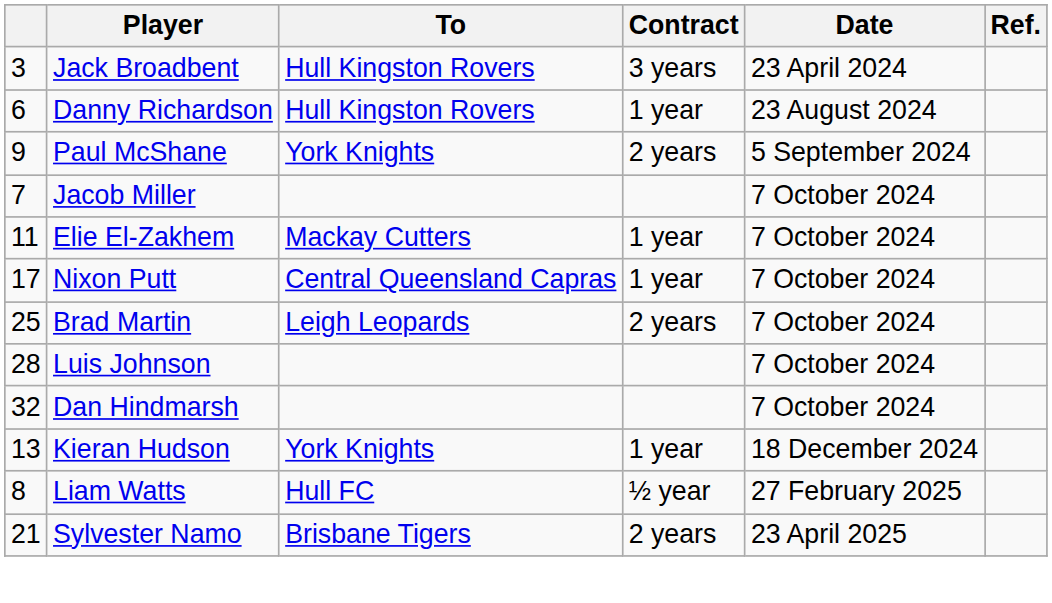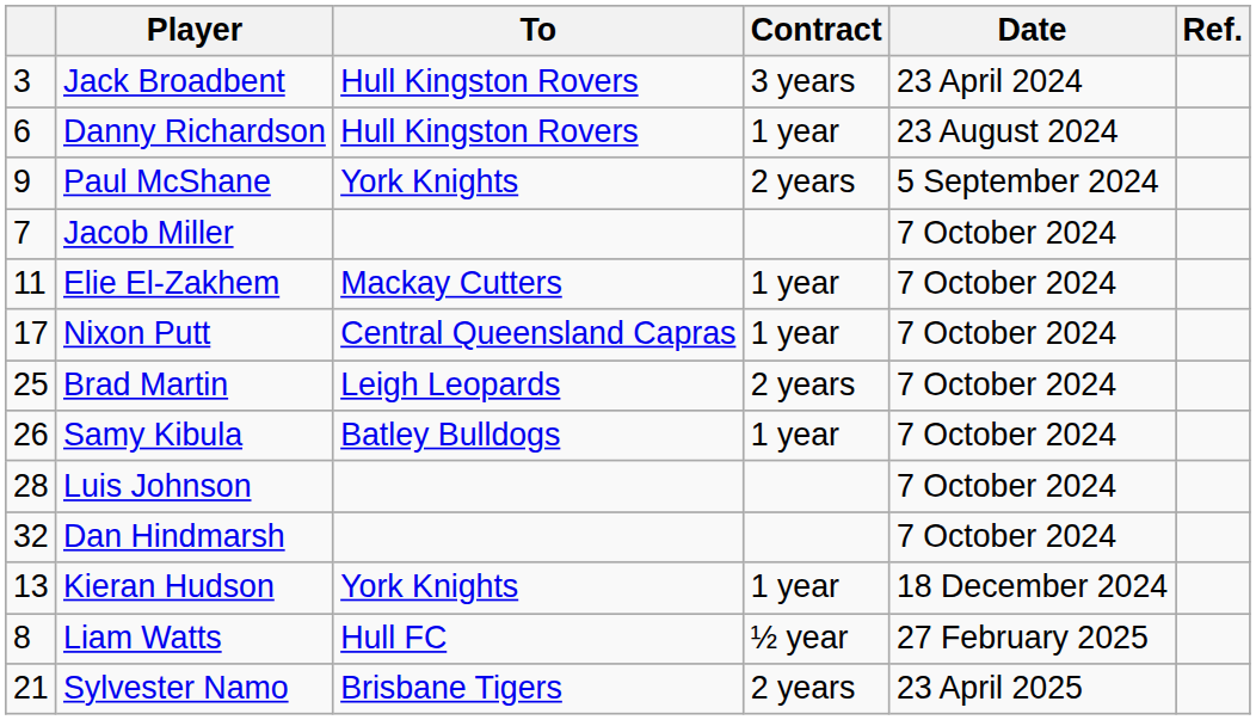+ row: 26 | Samy Kibula | Batley Bulldogs | 1 year | 7 October 2024
